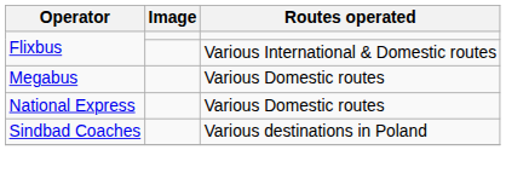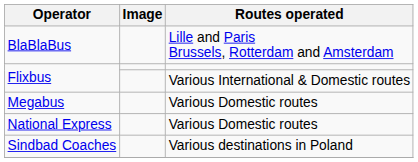+ row: BlaBlaBus | Lille and Paris Brussels, Rotterdam and Amsterdam
